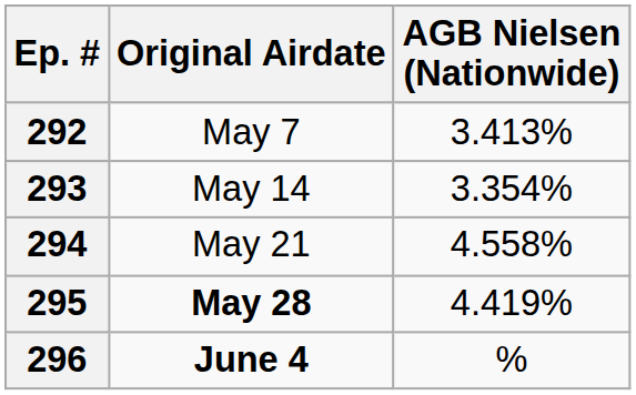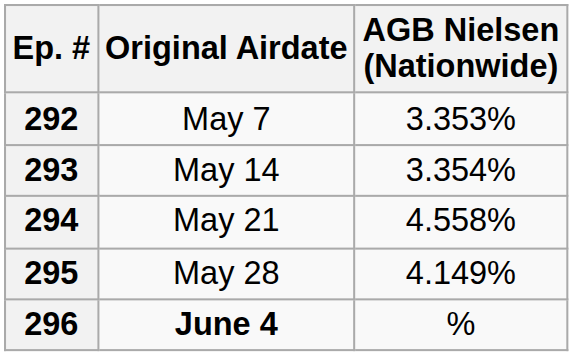292 | AGB Nielsen (Nationwide): 3.413% -> 3.353%
295 | Original Airdate: bold -> normal
295 | AGB Nielsen (Nationwide): 4.419% -> 4.149%
